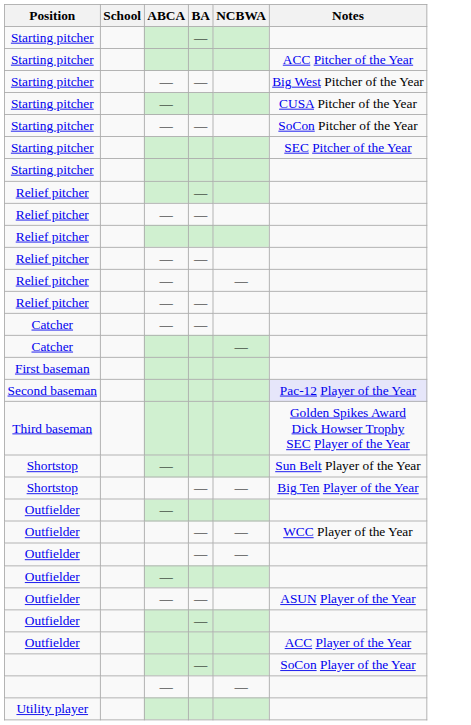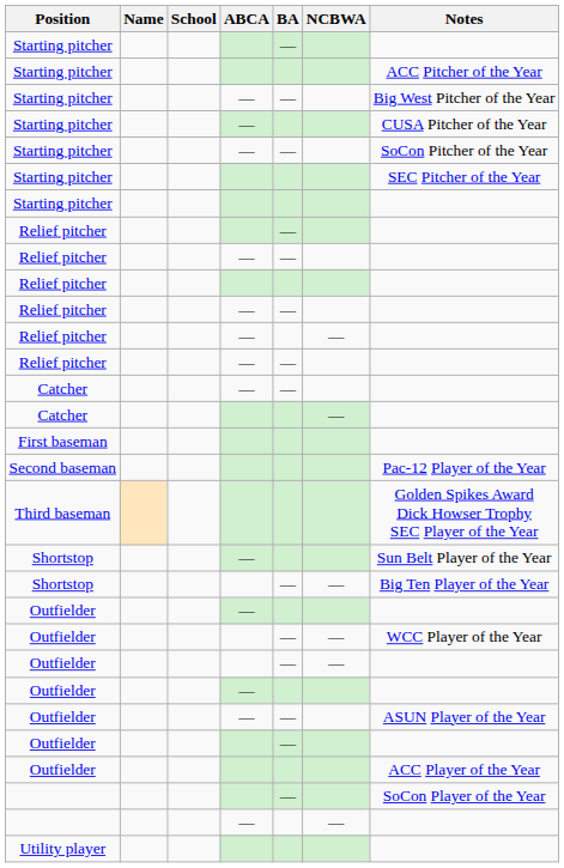+ column: Name
Second baseman | Notes: lavender background -> no background
